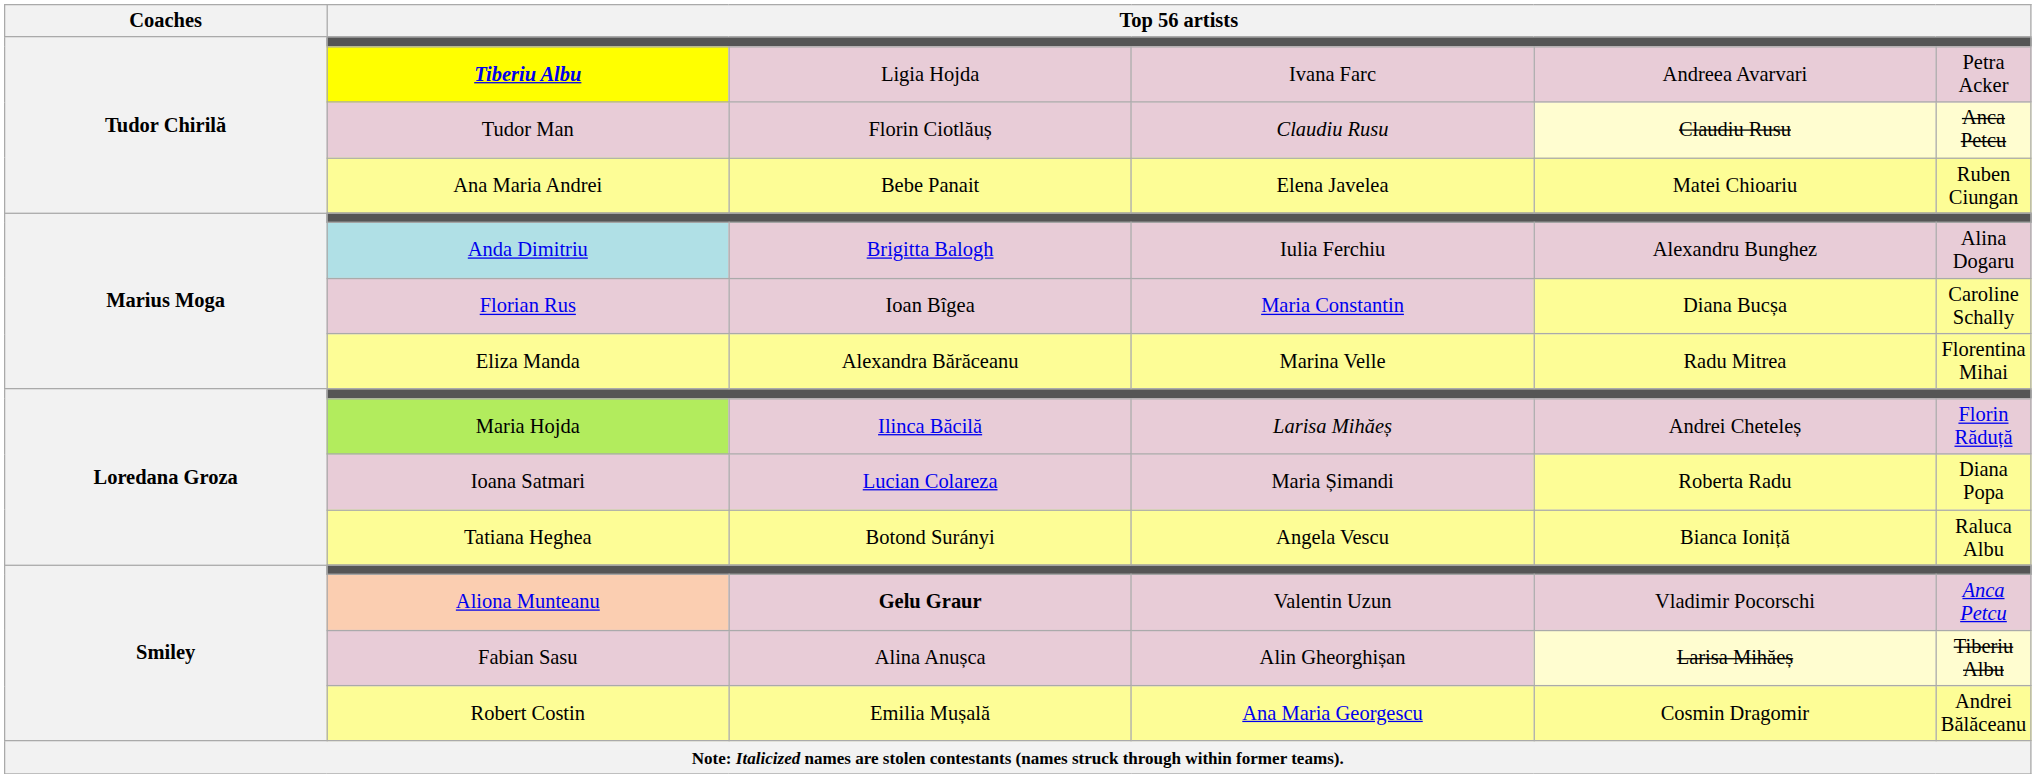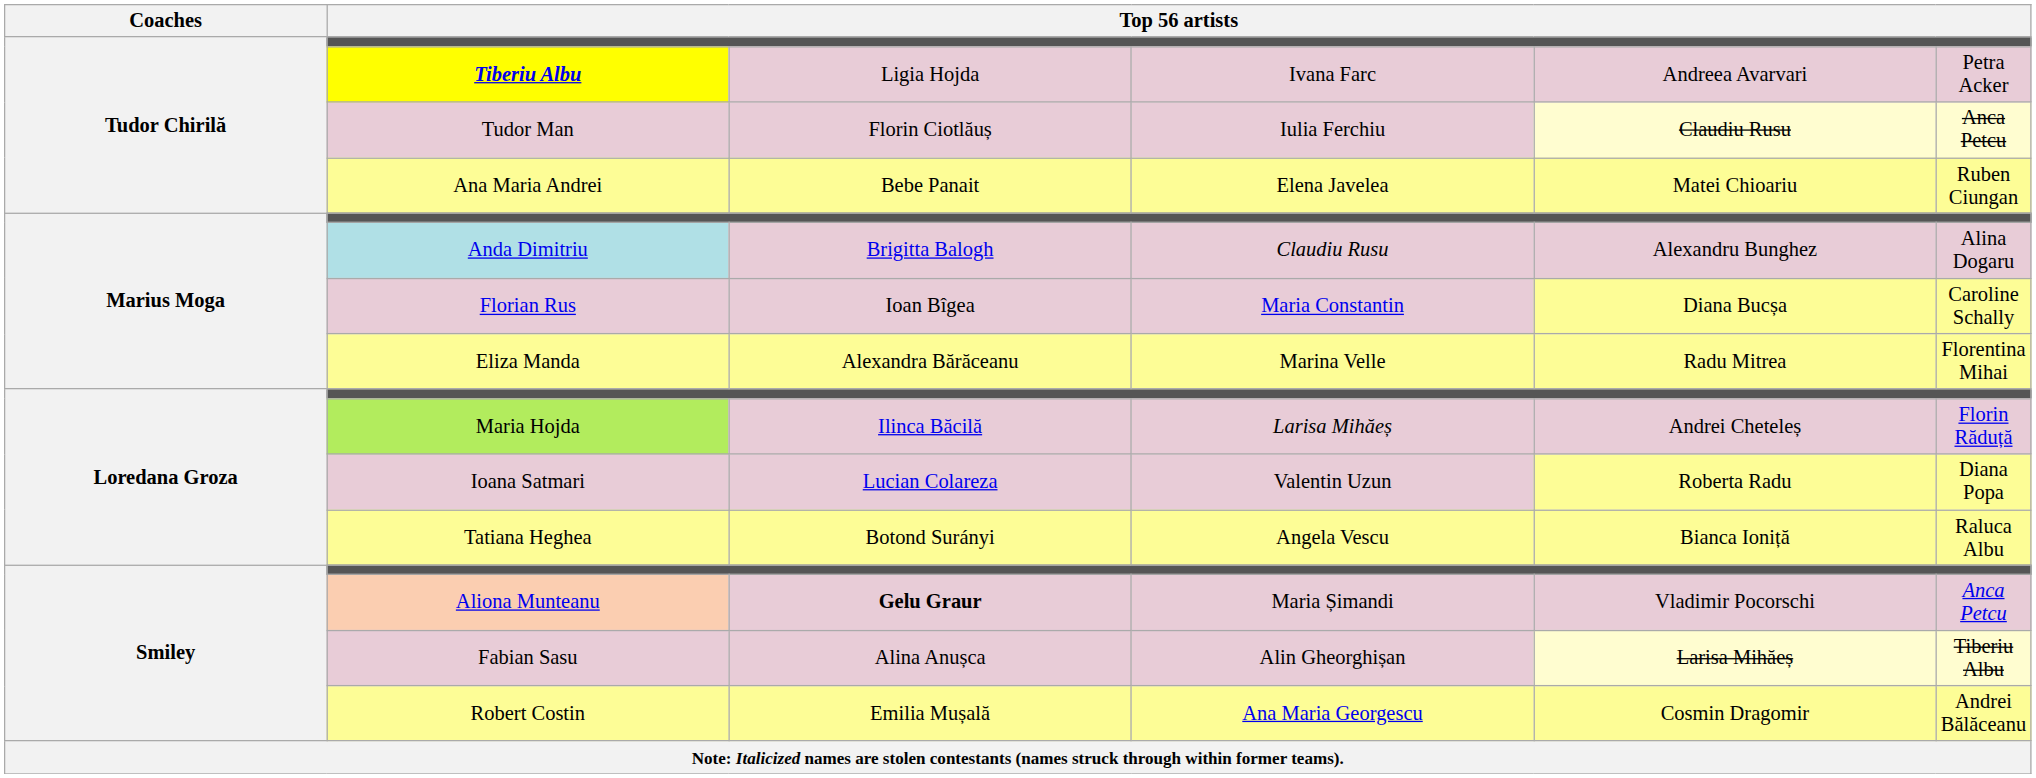Tudor Man | column 4: Claudiu Rusu -> Iulia Ferchiu
Anda Dimitriu | column 4: Iulia Ferchiu -> Claudiu Rusu
Ioana Satmari | column 4: Maria Șimandi -> Valentin Uzun
Aliona Munteanu | column 4: Valentin Uzun -> Maria Șimandi
